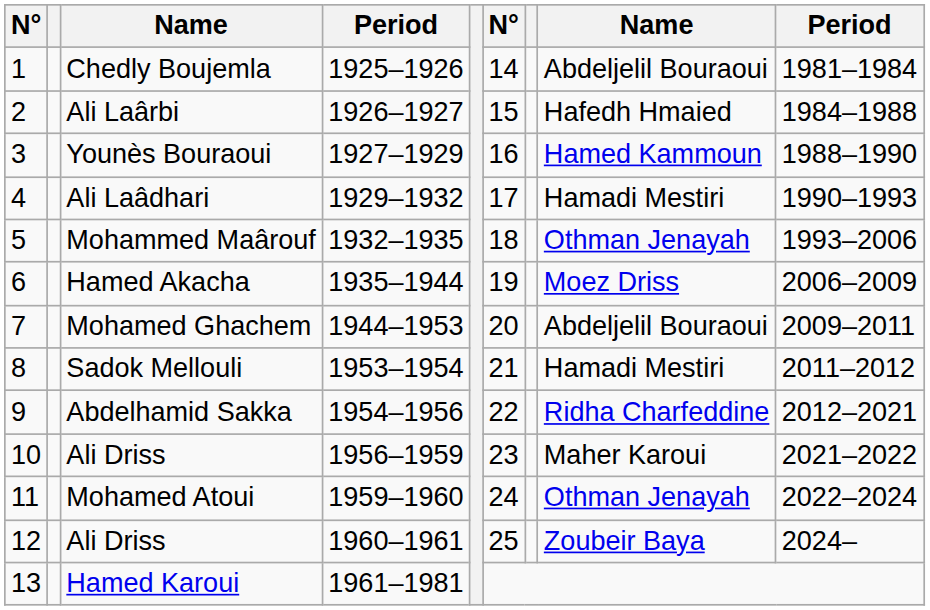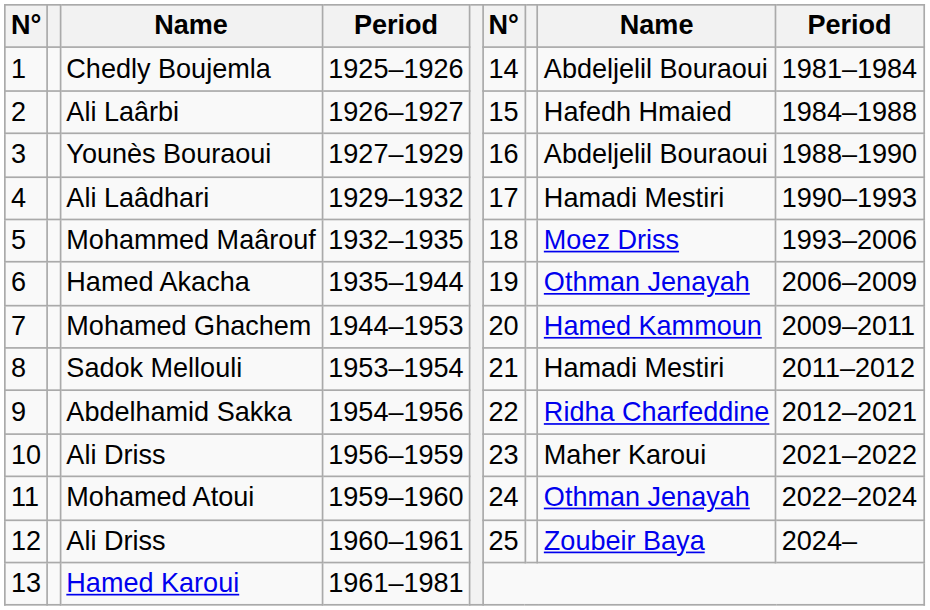Younès Bouraoui | column 8: Hamed Kammoun -> Abdeljelil Bouraoui
Mohammed Maârouf | column 8: Othman Jenayah -> Moez Driss
Hamed Akacha | column 8: Moez Driss -> Othman Jenayah
Mohamed Ghachem | column 8: Abdeljelil Bouraoui -> Hamed Kammoun
